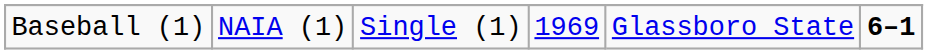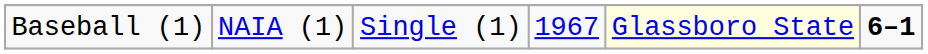Baseball (1) | column 4: 1969 -> 1967
Baseball (1) | column 5: no background -> lightyellow background
